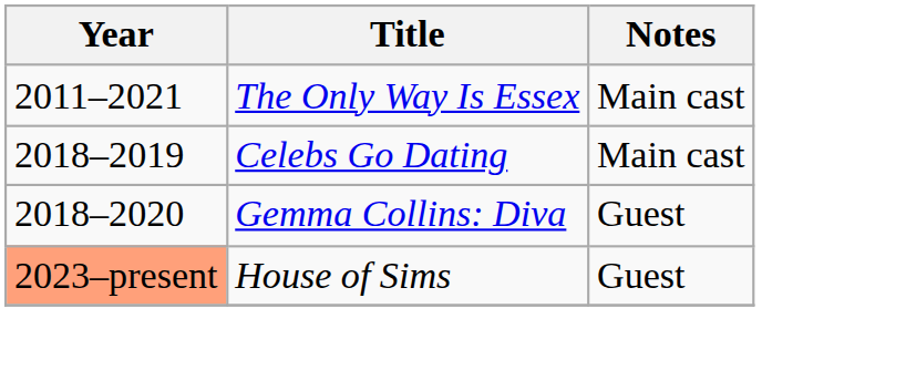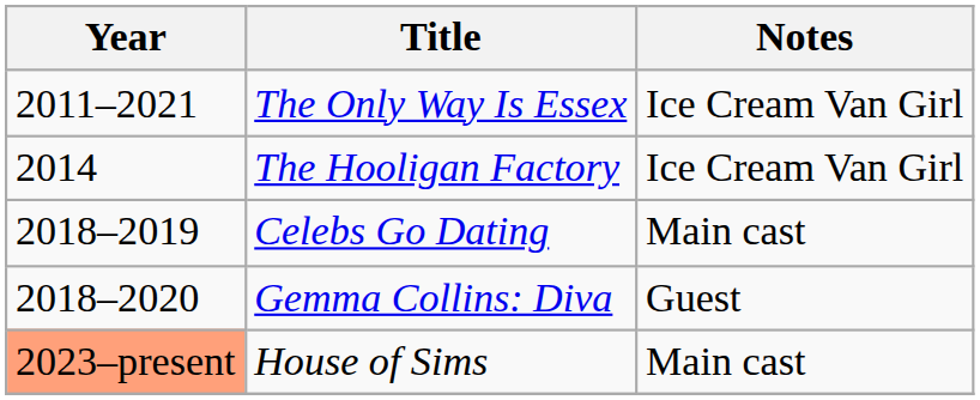The Only Way Is Essex | Notes: Main cast -> Ice Cream Van Girl
+ row: 2014 | The Hooligan Factory | Ice Cream Van Girl
House of Sims | Notes: Guest -> Main cast
